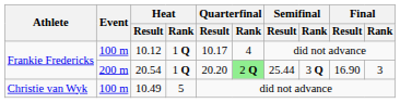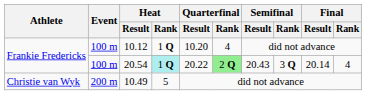10.12 | Quarterfinal / Result: 10.17 -> 10.20
20.54 | Event: 200 m -> 100 m
20.54 | Heat / Rank: no background -> paleturquoise background
20.54 | Quarterfinal / Result: 20.20 -> 20.22
20.54 | Semifinal / Result: 25.44 -> 20.43
20.54 | Final / Result: 16.90 -> 20.14
20.54 | Final / Rank: 3 -> 4
10.49 | Event: 100 m -> 200 m
